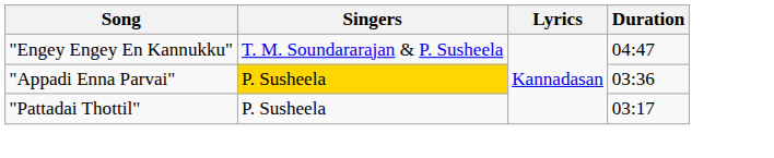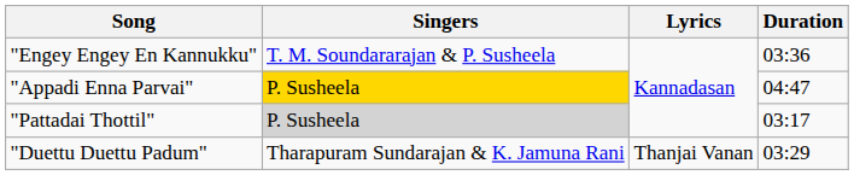"Engey Engey En Kannukku" | Duration: 04:47 -> 03:36
"Appadi Enna Parvai" | Duration: 03:36 -> 04:47
"Pattadai Thottil" | Singers: no background -> lightgrey background
+ row: "Duettu Duettu Padum" | Tharapuram Sundarajan & K. Jamuna Rani | Thanjai Vanan | 03:29
